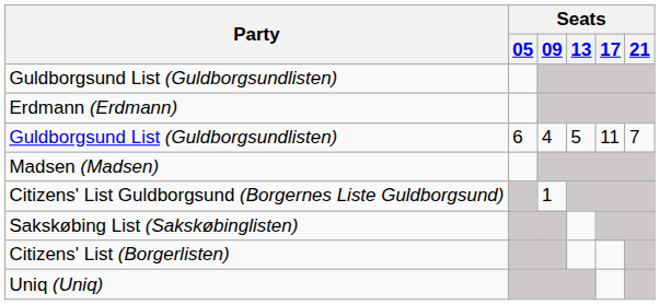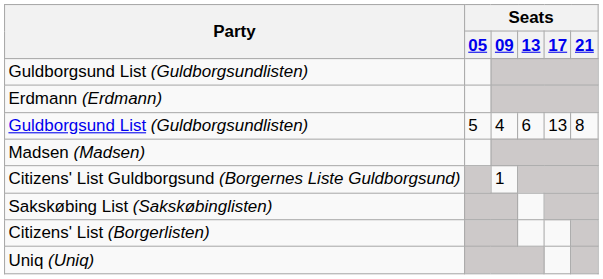Guldborgsund List (Guldborgsundlisten) / 4 | Seats / 05: 6 -> 5
Guldborgsund List (Guldborgsundlisten) / 4 | Seats / 13: 5 -> 6
Guldborgsund List (Guldborgsundlisten) / 4 | Seats / 17: 11 -> 13
Guldborgsund List (Guldborgsundlisten) / 4 | Seats / 21: 7 -> 8
